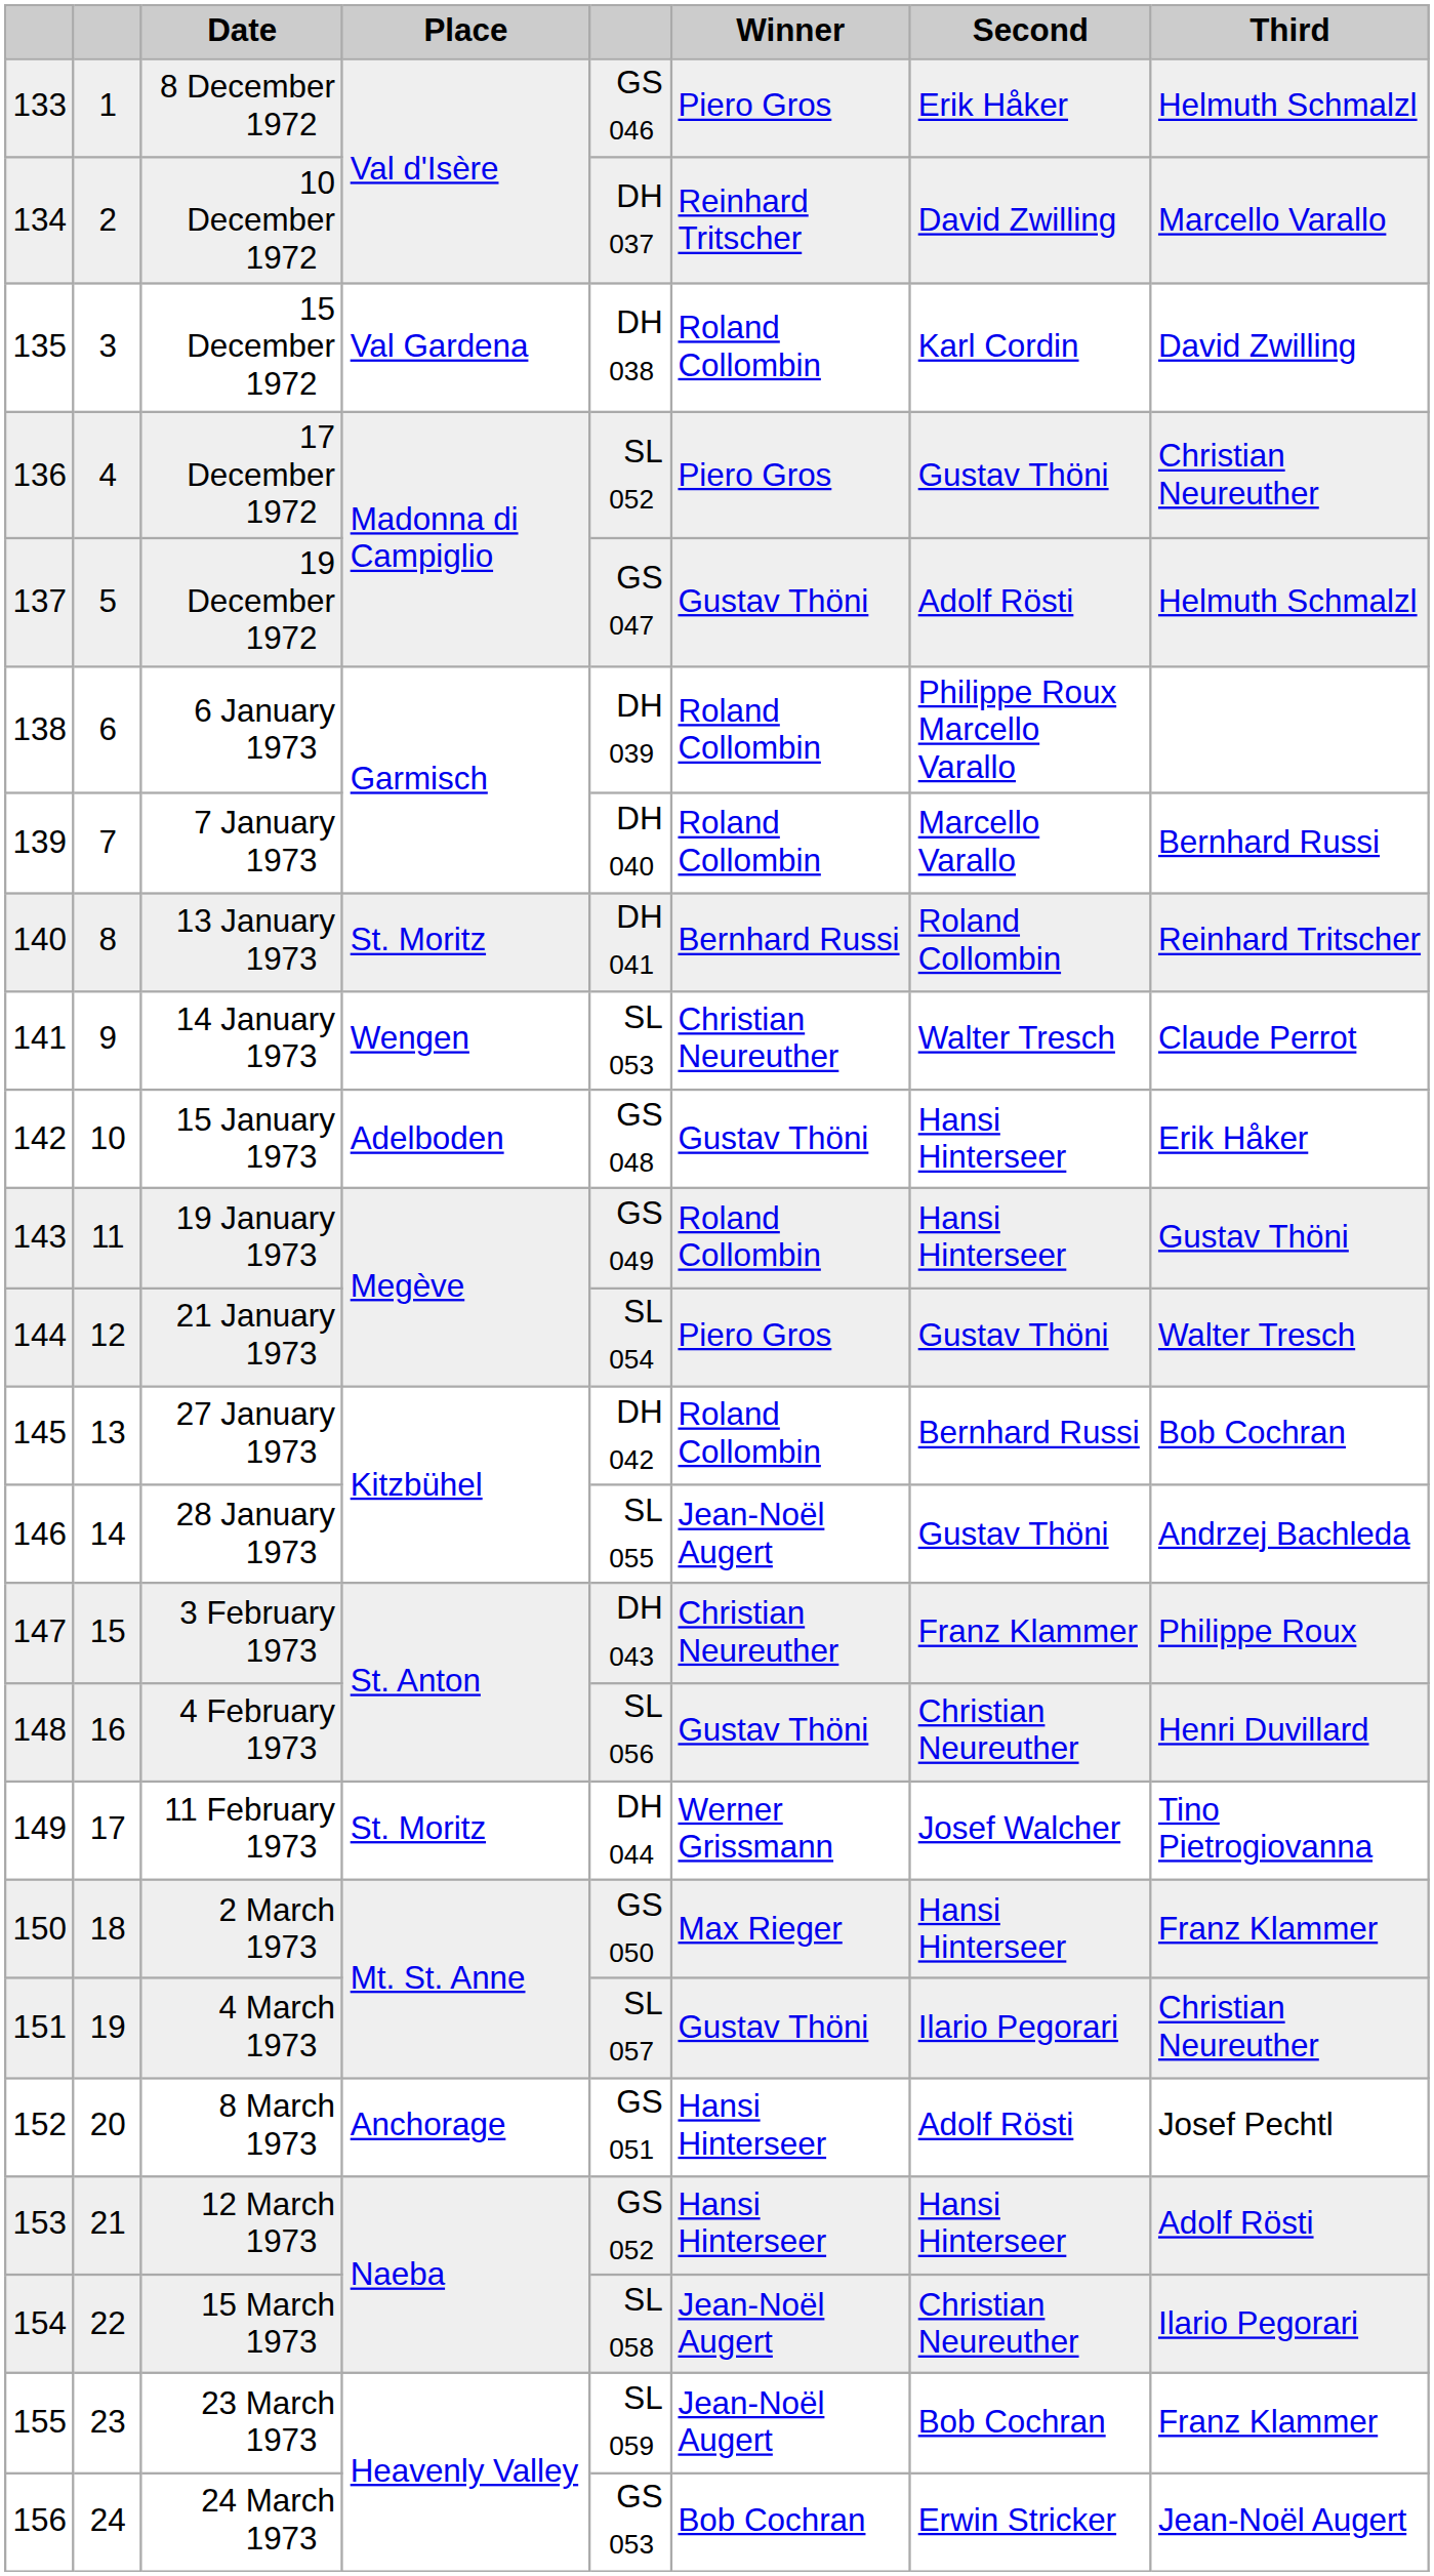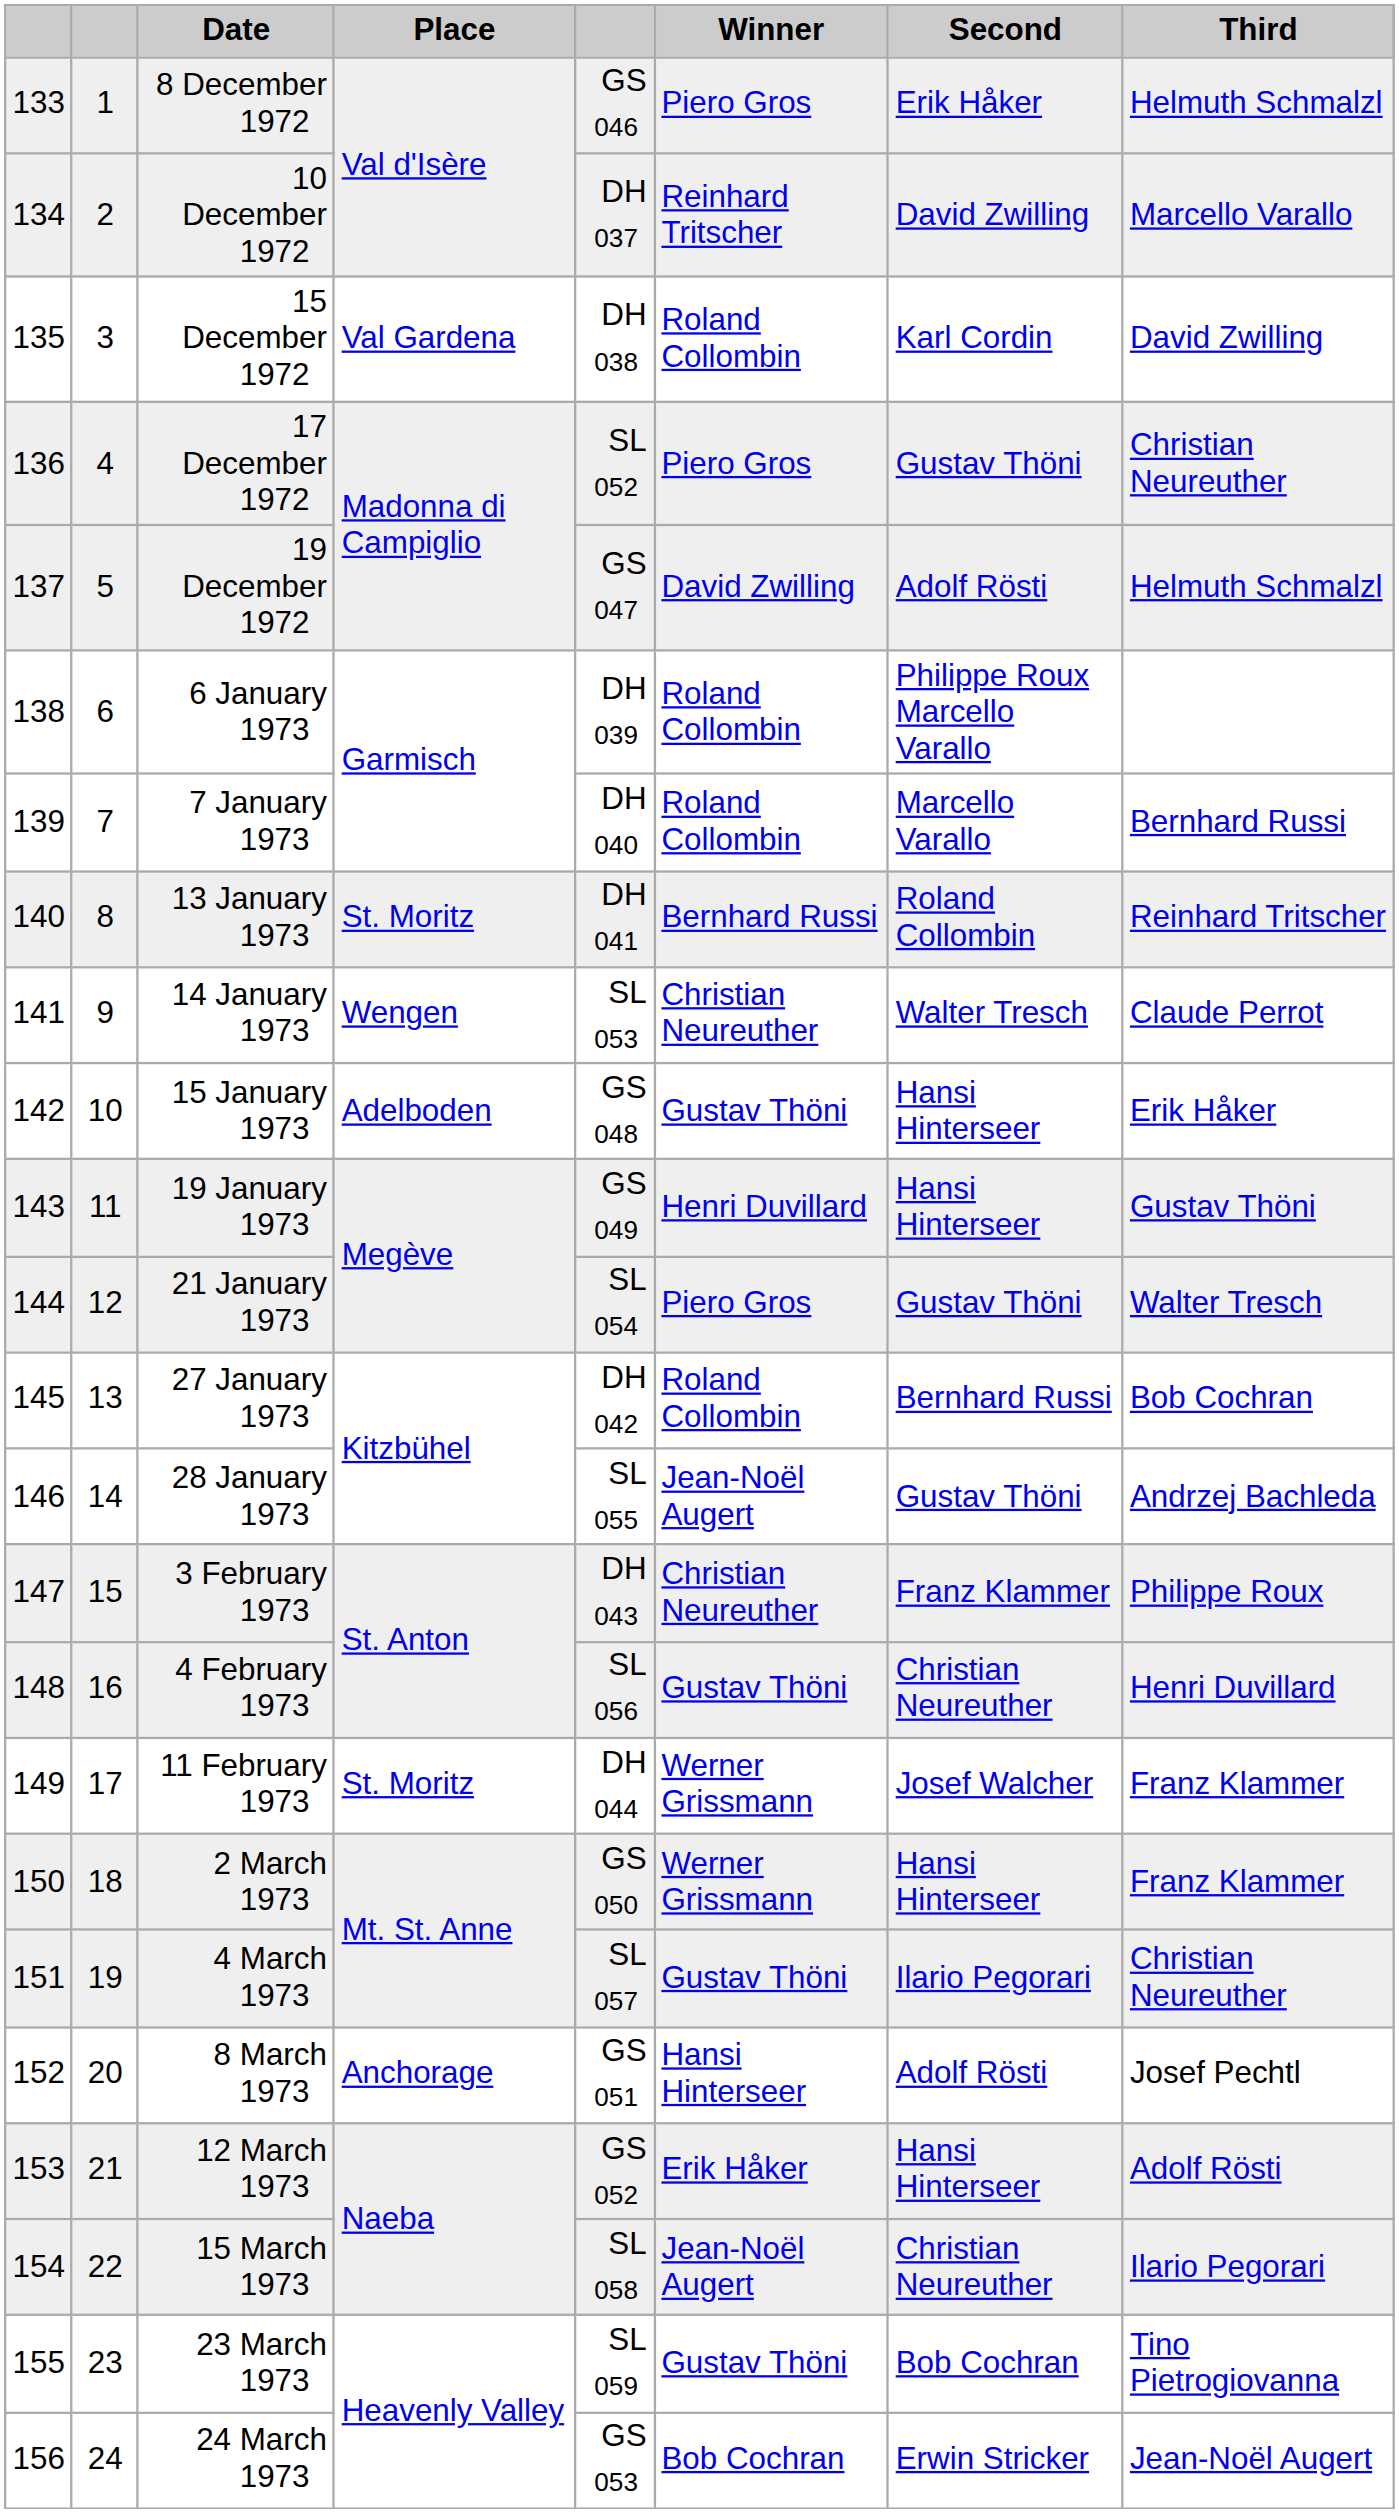19 December 1972 | Winner: Gustav Thöni -> David Zwilling
19 January 1973 | Winner: Roland Collombin -> Henri Duvillard
11 February 1973 | Third: Tino Pietrogiovanna -> Franz Klammer
2 March 1973 | Winner: Max Rieger -> Werner Grissmann
12 March 1973 | Winner: Hansi Hinterseer -> Erik Håker
23 March 1973 | Winner: Jean-Noël Augert -> Gustav Thöni
23 March 1973 | Third: Franz Klammer -> Tino Pietrogiovanna
